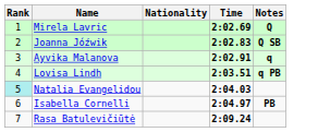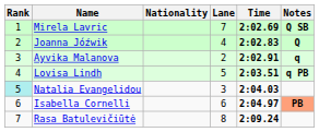+ column: Lane | 7 | 4 | 2 | 5 | 3 | 6 | 8
Mirela Lavric | Notes: Q -> Q SB
Joanna Jóźwik | Notes: Q SB -> Q
Isabella Cornelli | Notes: no background -> lightsalmon background
